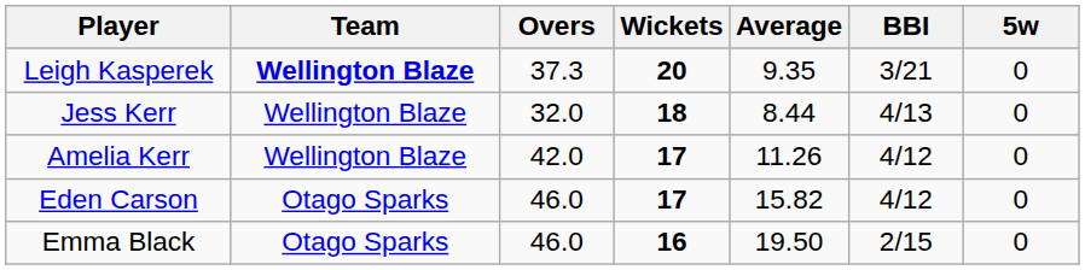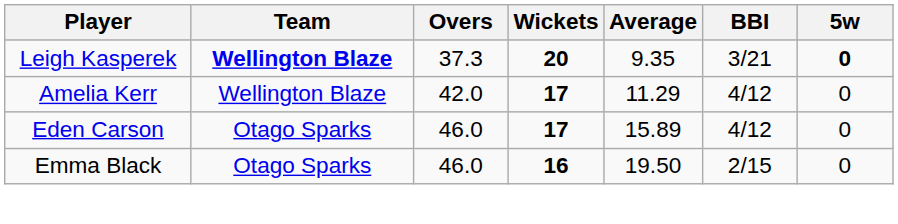Leigh Kasperek | 5w: normal -> bold
- row: Jess Kerr | Wellington Blaze | 32.0 | 18 | 8.44 | 4/13 | 0
Amelia Kerr | Average: 11.26 -> 11.29
Eden Carson | Average: 15.82 -> 15.89
